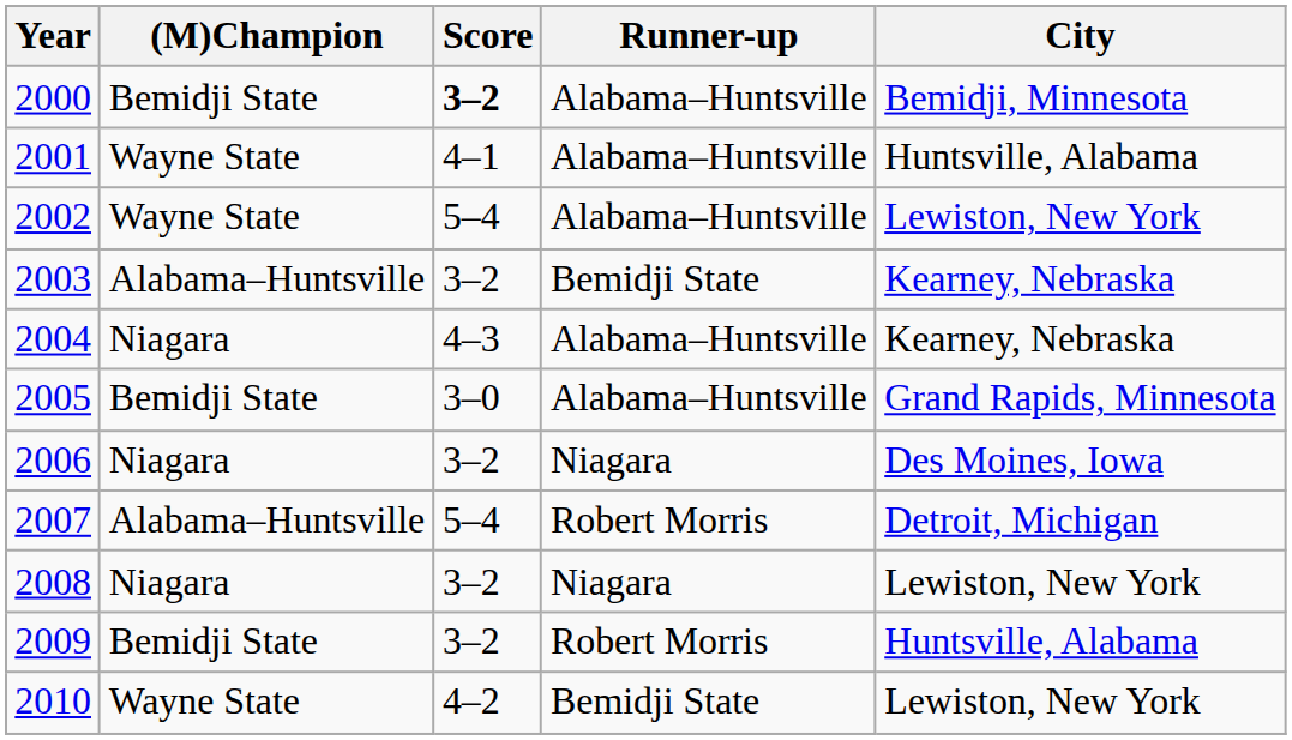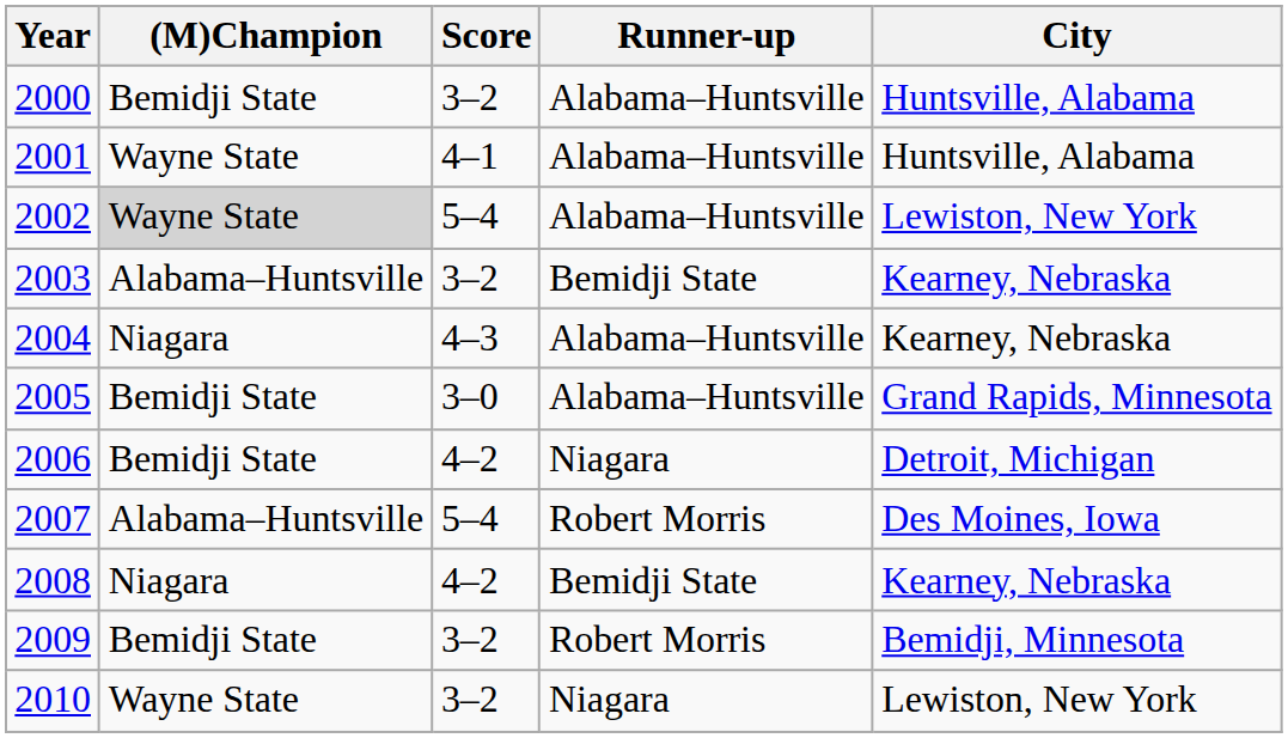2000 | Score: bold -> normal
2000 | City: Bemidji, Minnesota -> Huntsville, Alabama
2002 | (M)Champion: no background -> lightgrey background
2006 | (M)Champion: Niagara -> Bemidji State
2006 | Score: 3–2 -> 4–2
2006 | City: Des Moines, Iowa -> Detroit, Michigan
2007 | City: Detroit, Michigan -> Des Moines, Iowa
2008 | Score: 3–2 -> 4–2
2008 | Runner-up: Niagara -> Bemidji State
2008 | City: Lewiston, New York -> Kearney, Nebraska
2009 | City: Huntsville, Alabama -> Bemidji, Minnesota
2010 | Score: 4–2 -> 3–2
2010 | Runner-up: Bemidji State -> Niagara
